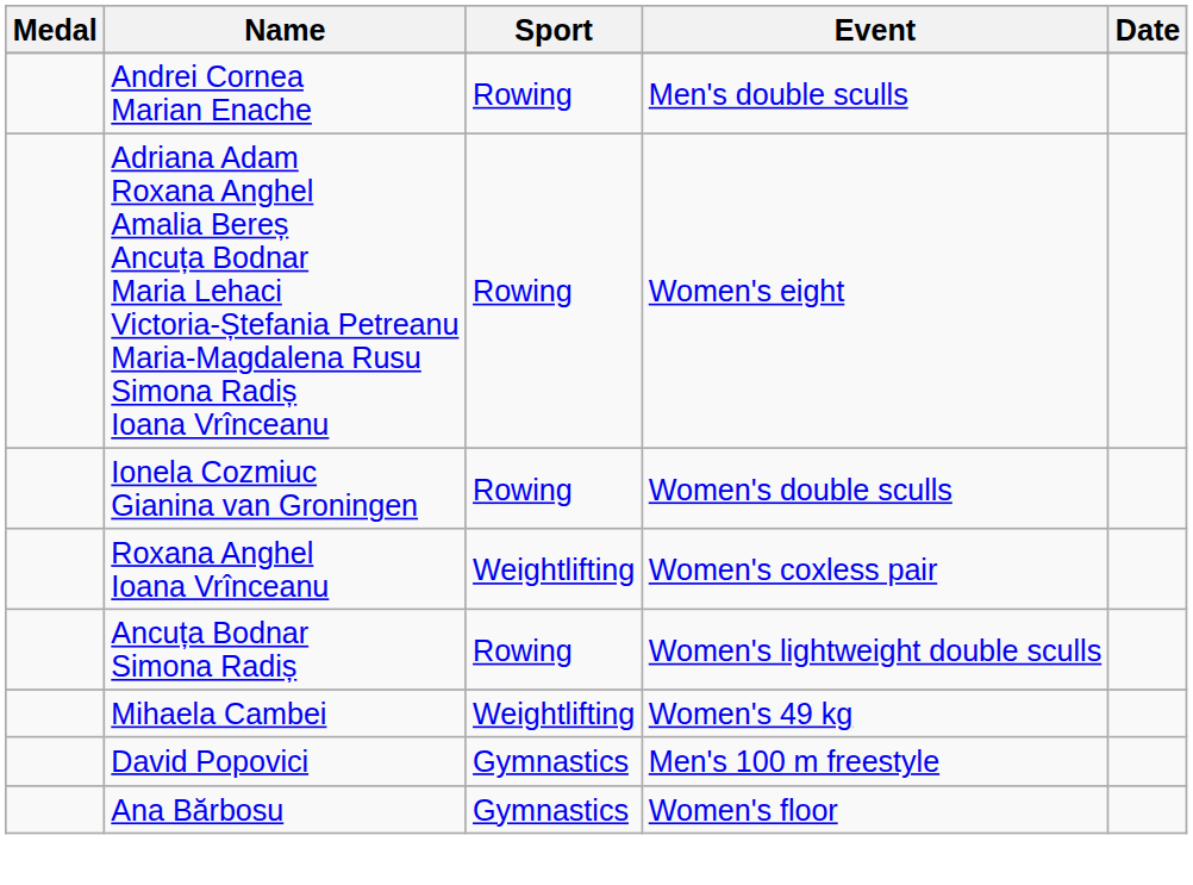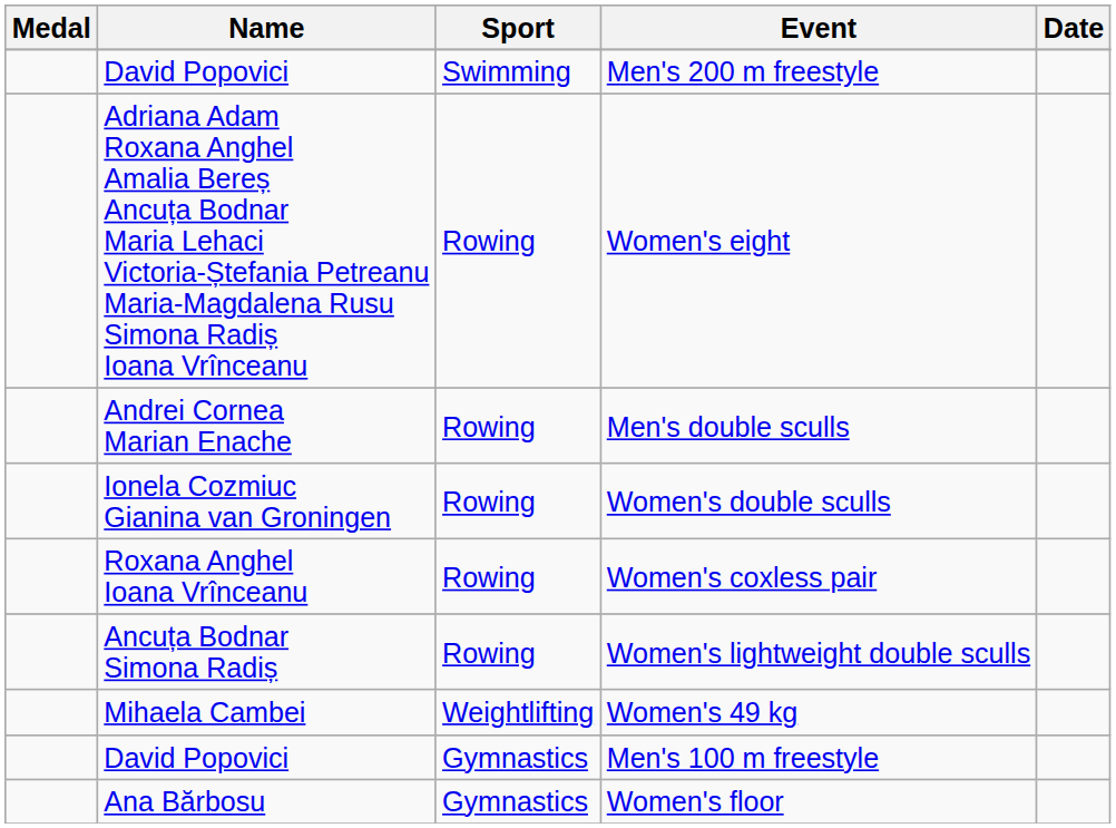+ row: David Popovici | Swimming | Men's 200 m freestyle
rows swapped: Men's double sculls <-> Women's eight
Women's coxless pair | Sport: Weightlifting -> Rowing
